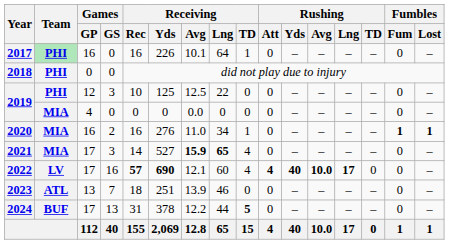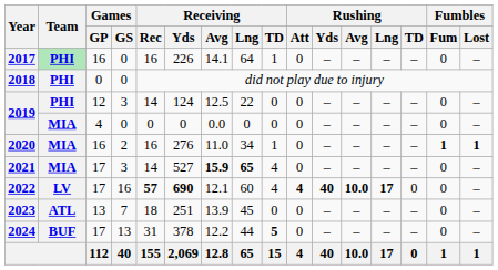2017 | Receiving / Avg: 10.1 -> 14.1
2019 / 12 | Receiving / Rec: 10 -> 14
2019 / 12 | Receiving / Yds: 125 -> 124
2023 | Receiving / Lng: 46 -> 45
